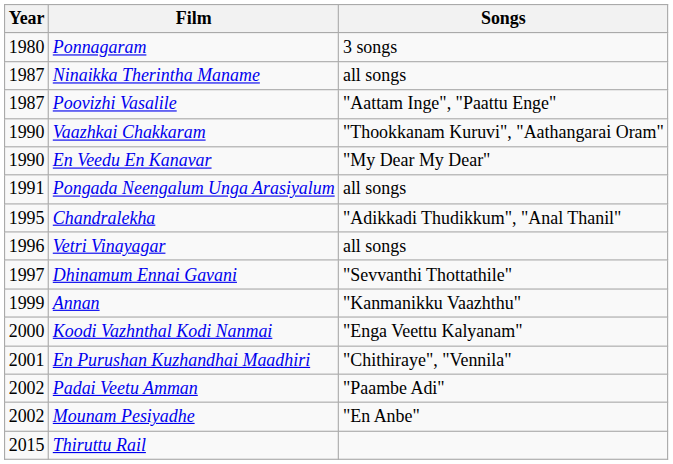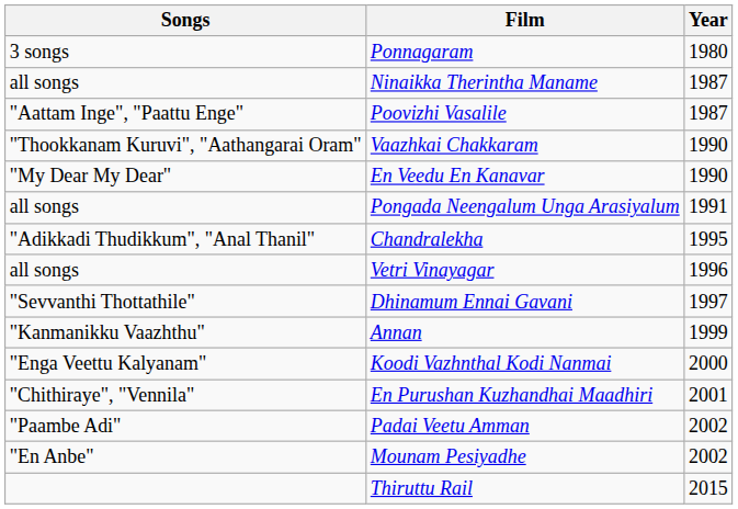columns swapped: Year <-> Songs
